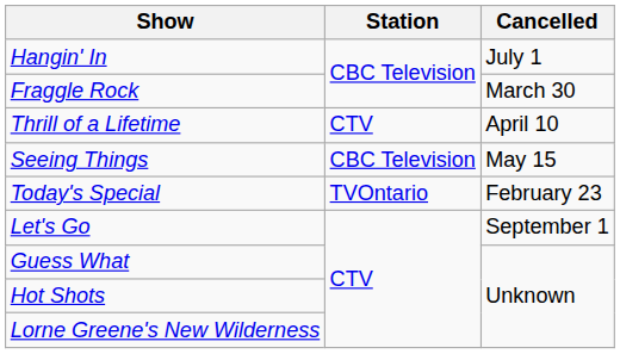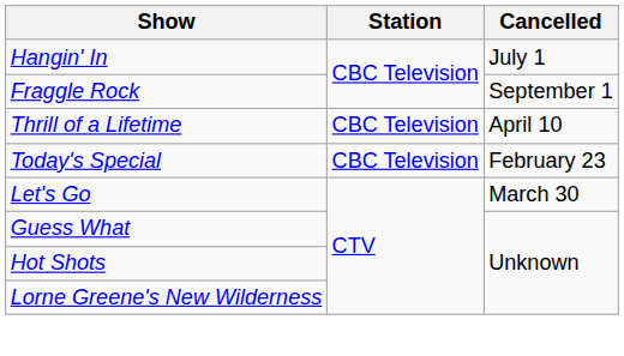Fraggle Rock | Cancelled: March 30 -> September 1
Thrill of a Lifetime | Station: CTV -> CBC Television
- row: Seeing Things | CBC Television | May 15
Today's Special | Station: TVOntario -> CBC Television
Let's Go | Cancelled: September 1 -> March 30
